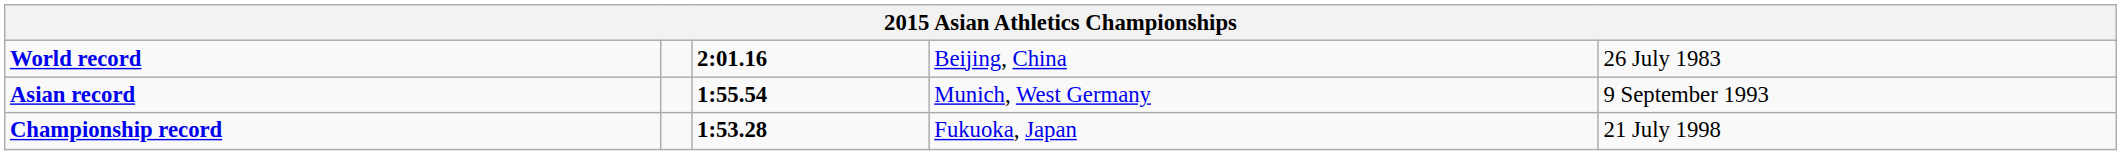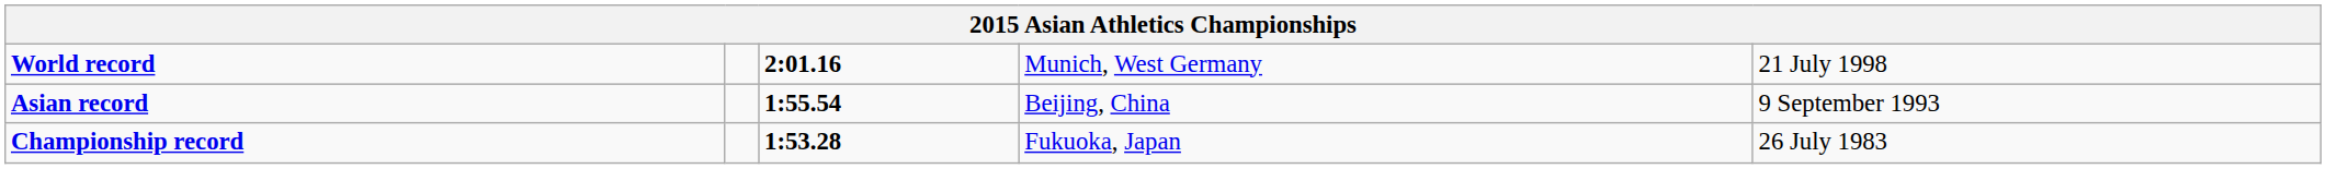World record | column 4: Beijing, China -> Munich, West Germany
World record | column 5: 26 July 1983 -> 21 July 1998
Asian record | column 4: Munich, West Germany -> Beijing, China
Championship record | column 5: 21 July 1998 -> 26 July 1983
